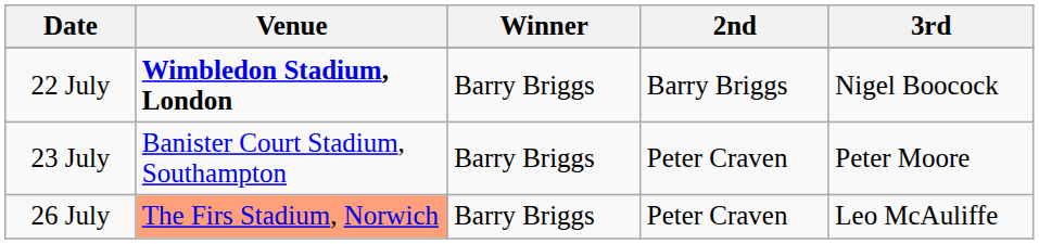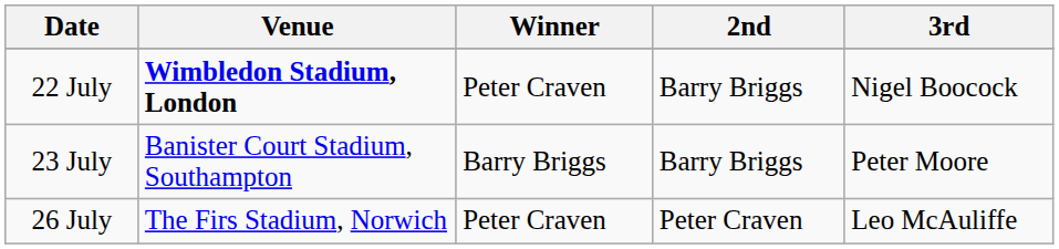22 July | Winner: Barry Briggs -> Peter Craven
23 July | 2nd: Peter Craven -> Barry Briggs
26 July | Venue: lightsalmon background -> no background
26 July | Winner: Barry Briggs -> Peter Craven
